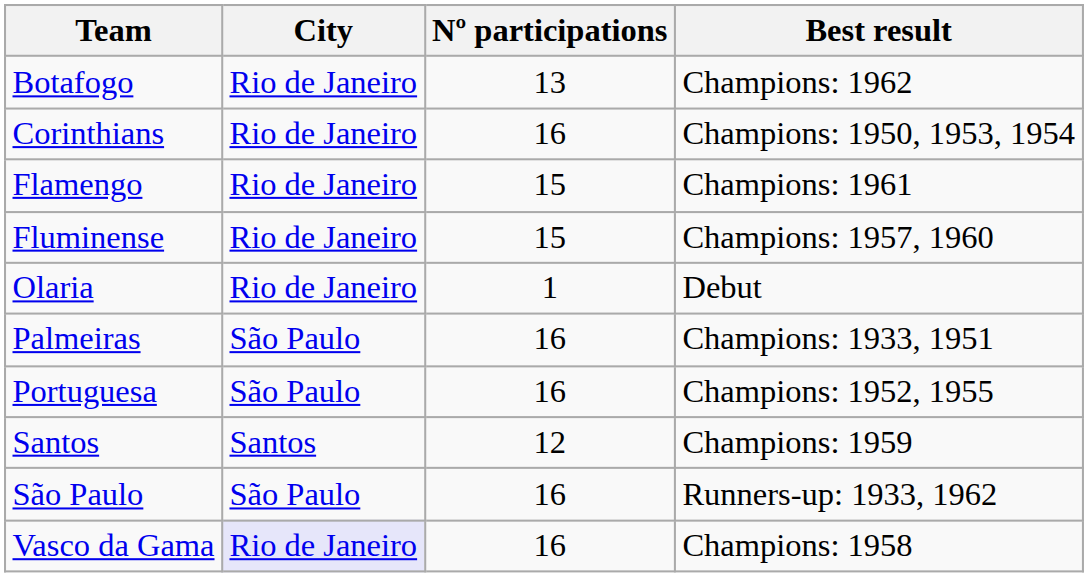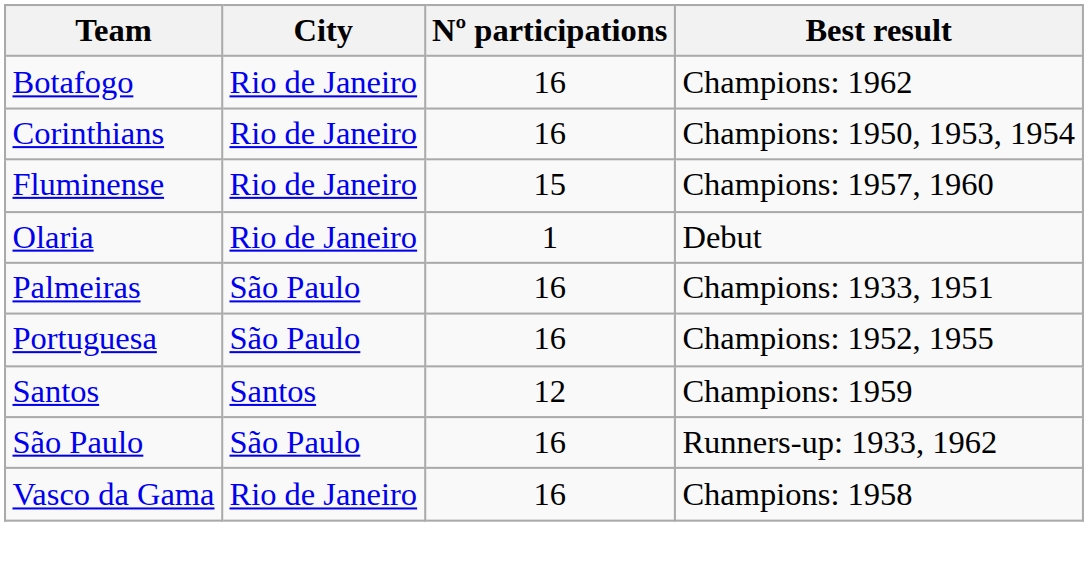Botafogo | Nº participations: 13 -> 16
- row: Flamengo | Rio de Janeiro | 15 | Champions: 1961
Vasco da Gama | City: lavender background -> no background
